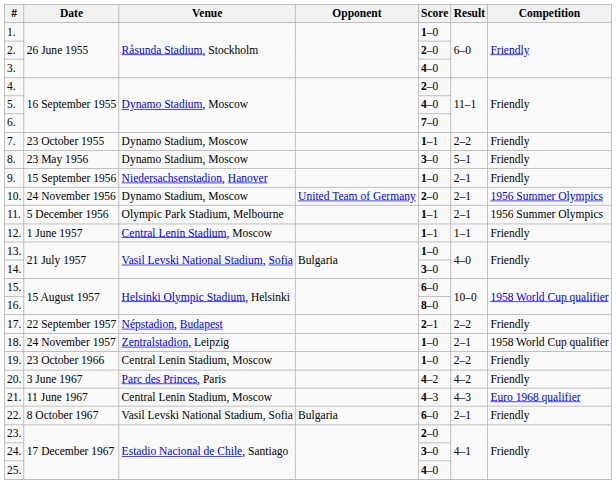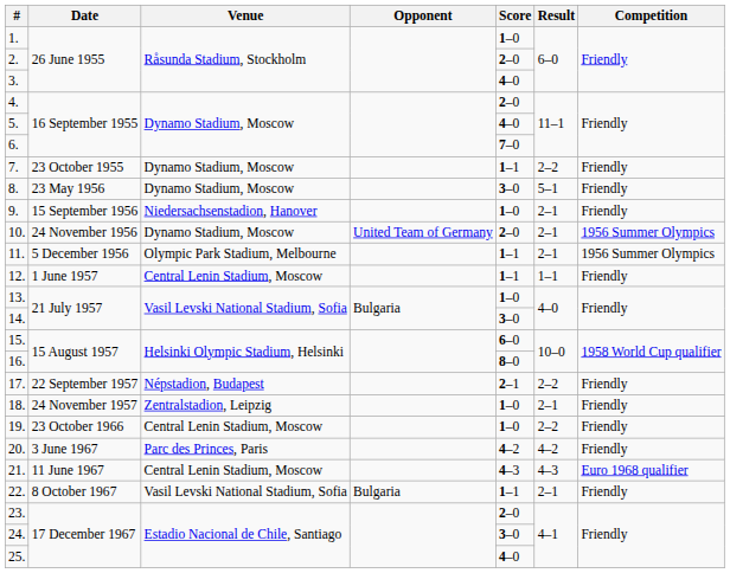18. | Competition: 1958 World Cup qualifier -> Friendly
22. | Score: 6–0 -> 1–1
